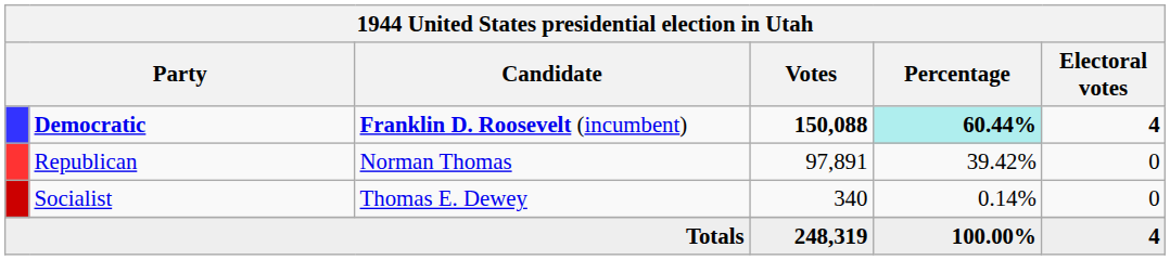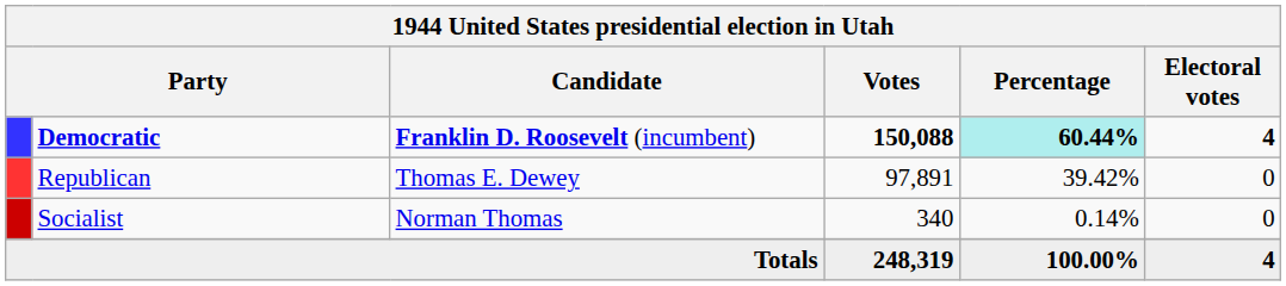Republican | Candidate: Norman Thomas -> Thomas E. Dewey
Socialist | Candidate: Thomas E. Dewey -> Norman Thomas
